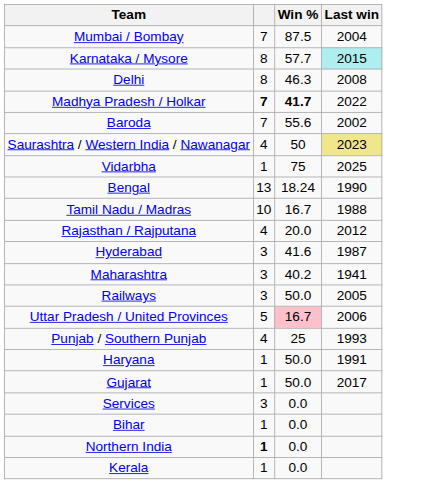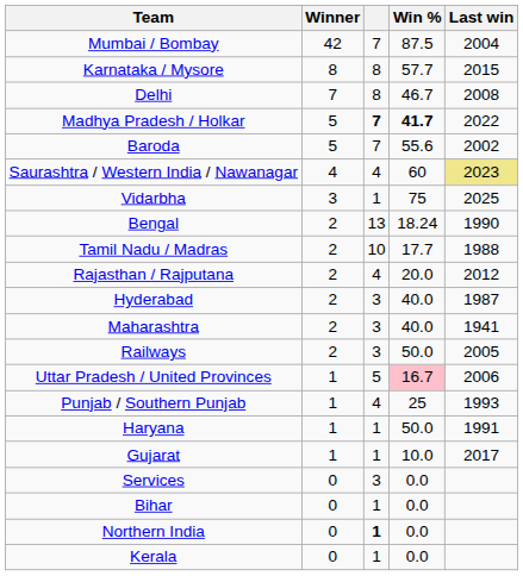+ column: Winner | 42 | 8 | 7 | 5 | 5 | 4 | 3 | 2 | 2 | 2 | 2 | 2 | 2 | 1 | 1 | 1 | 1 | 0 | 0 | 0 | 0
Karnataka / Mysore | Last win: paleturquoise background -> no background
Delhi | Win %: 46.3 -> 46.7
Saurashtra / Western India / Nawanagar | Win %: 50 -> 60
Tamil Nadu / Madras | Win %: 16.7 -> 17.7
Hyderabad | Win %: 41.6 -> 40.0
Maharashtra | Win %: 40.2 -> 40.0
Gujarat | Win %: 50.0 -> 10.0
